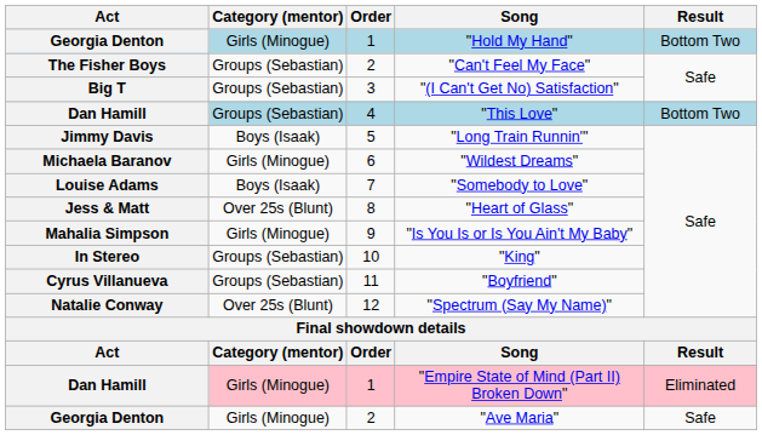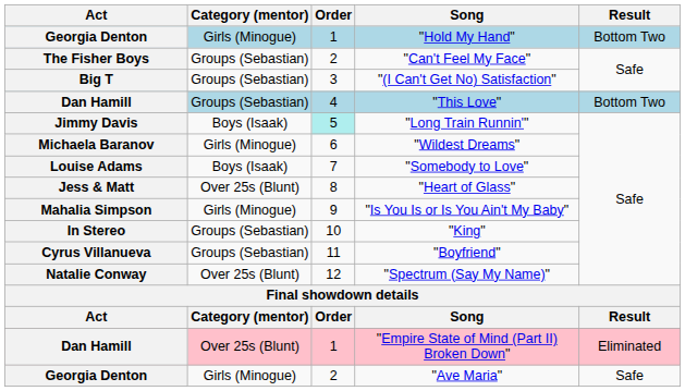"Long Train Runnin'" | Order: no background -> paleturquoise background
"Empire State of Mind (Part II) Broken Down" | Category (mentor): Girls (Minogue) -> Over 25s (Blunt)
